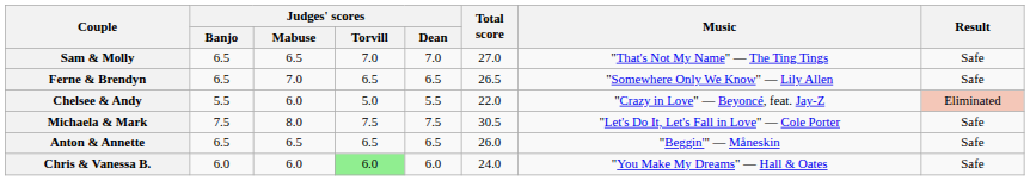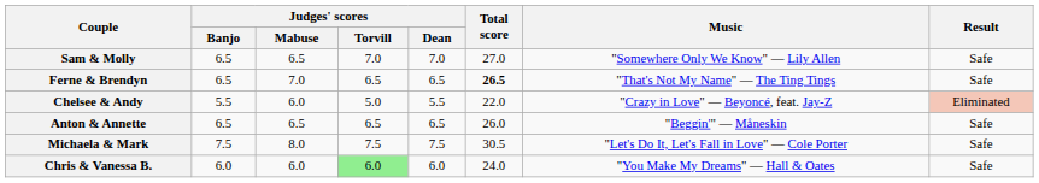Sam & Molly | Music: "That's Not My Name" — The Ting Tings -> "Somewhere Only We Know" — Lily Allen
Ferne & Brendyn | Total score: normal -> bold
Ferne & Brendyn | Music: "Somewhere Only We Know" — Lily Allen -> "That's Not My Name" — The Ting Tings
rows swapped: Anton & Annette <-> Michaela & Mark
